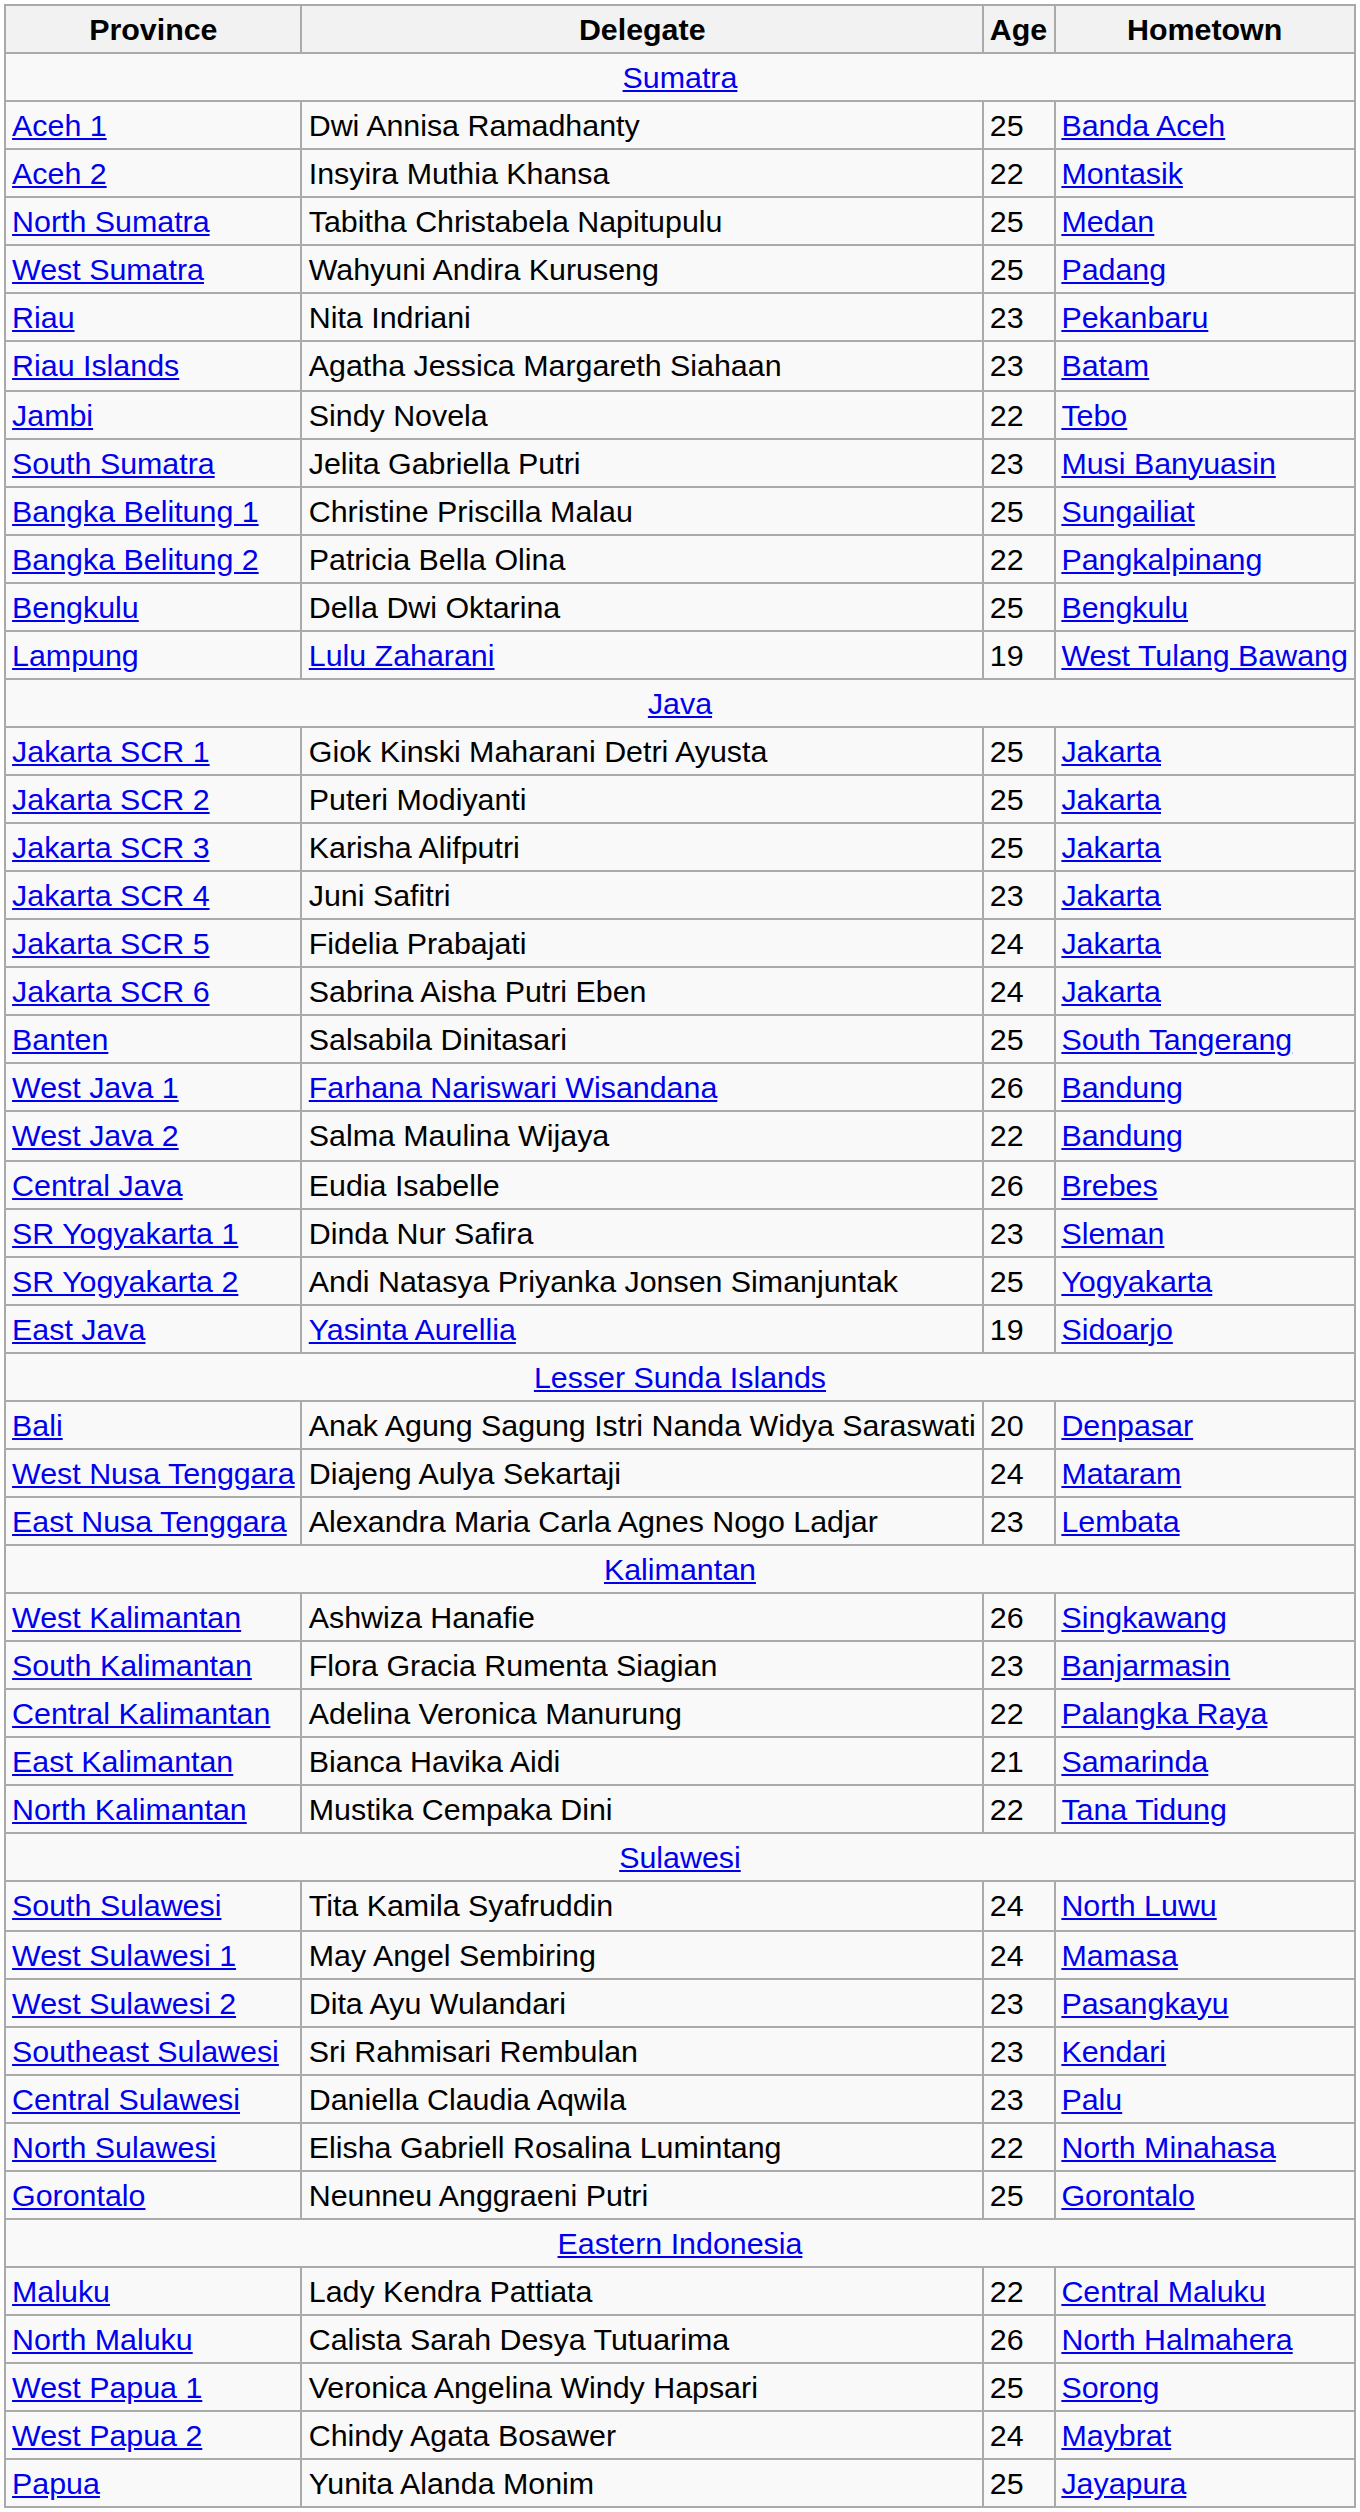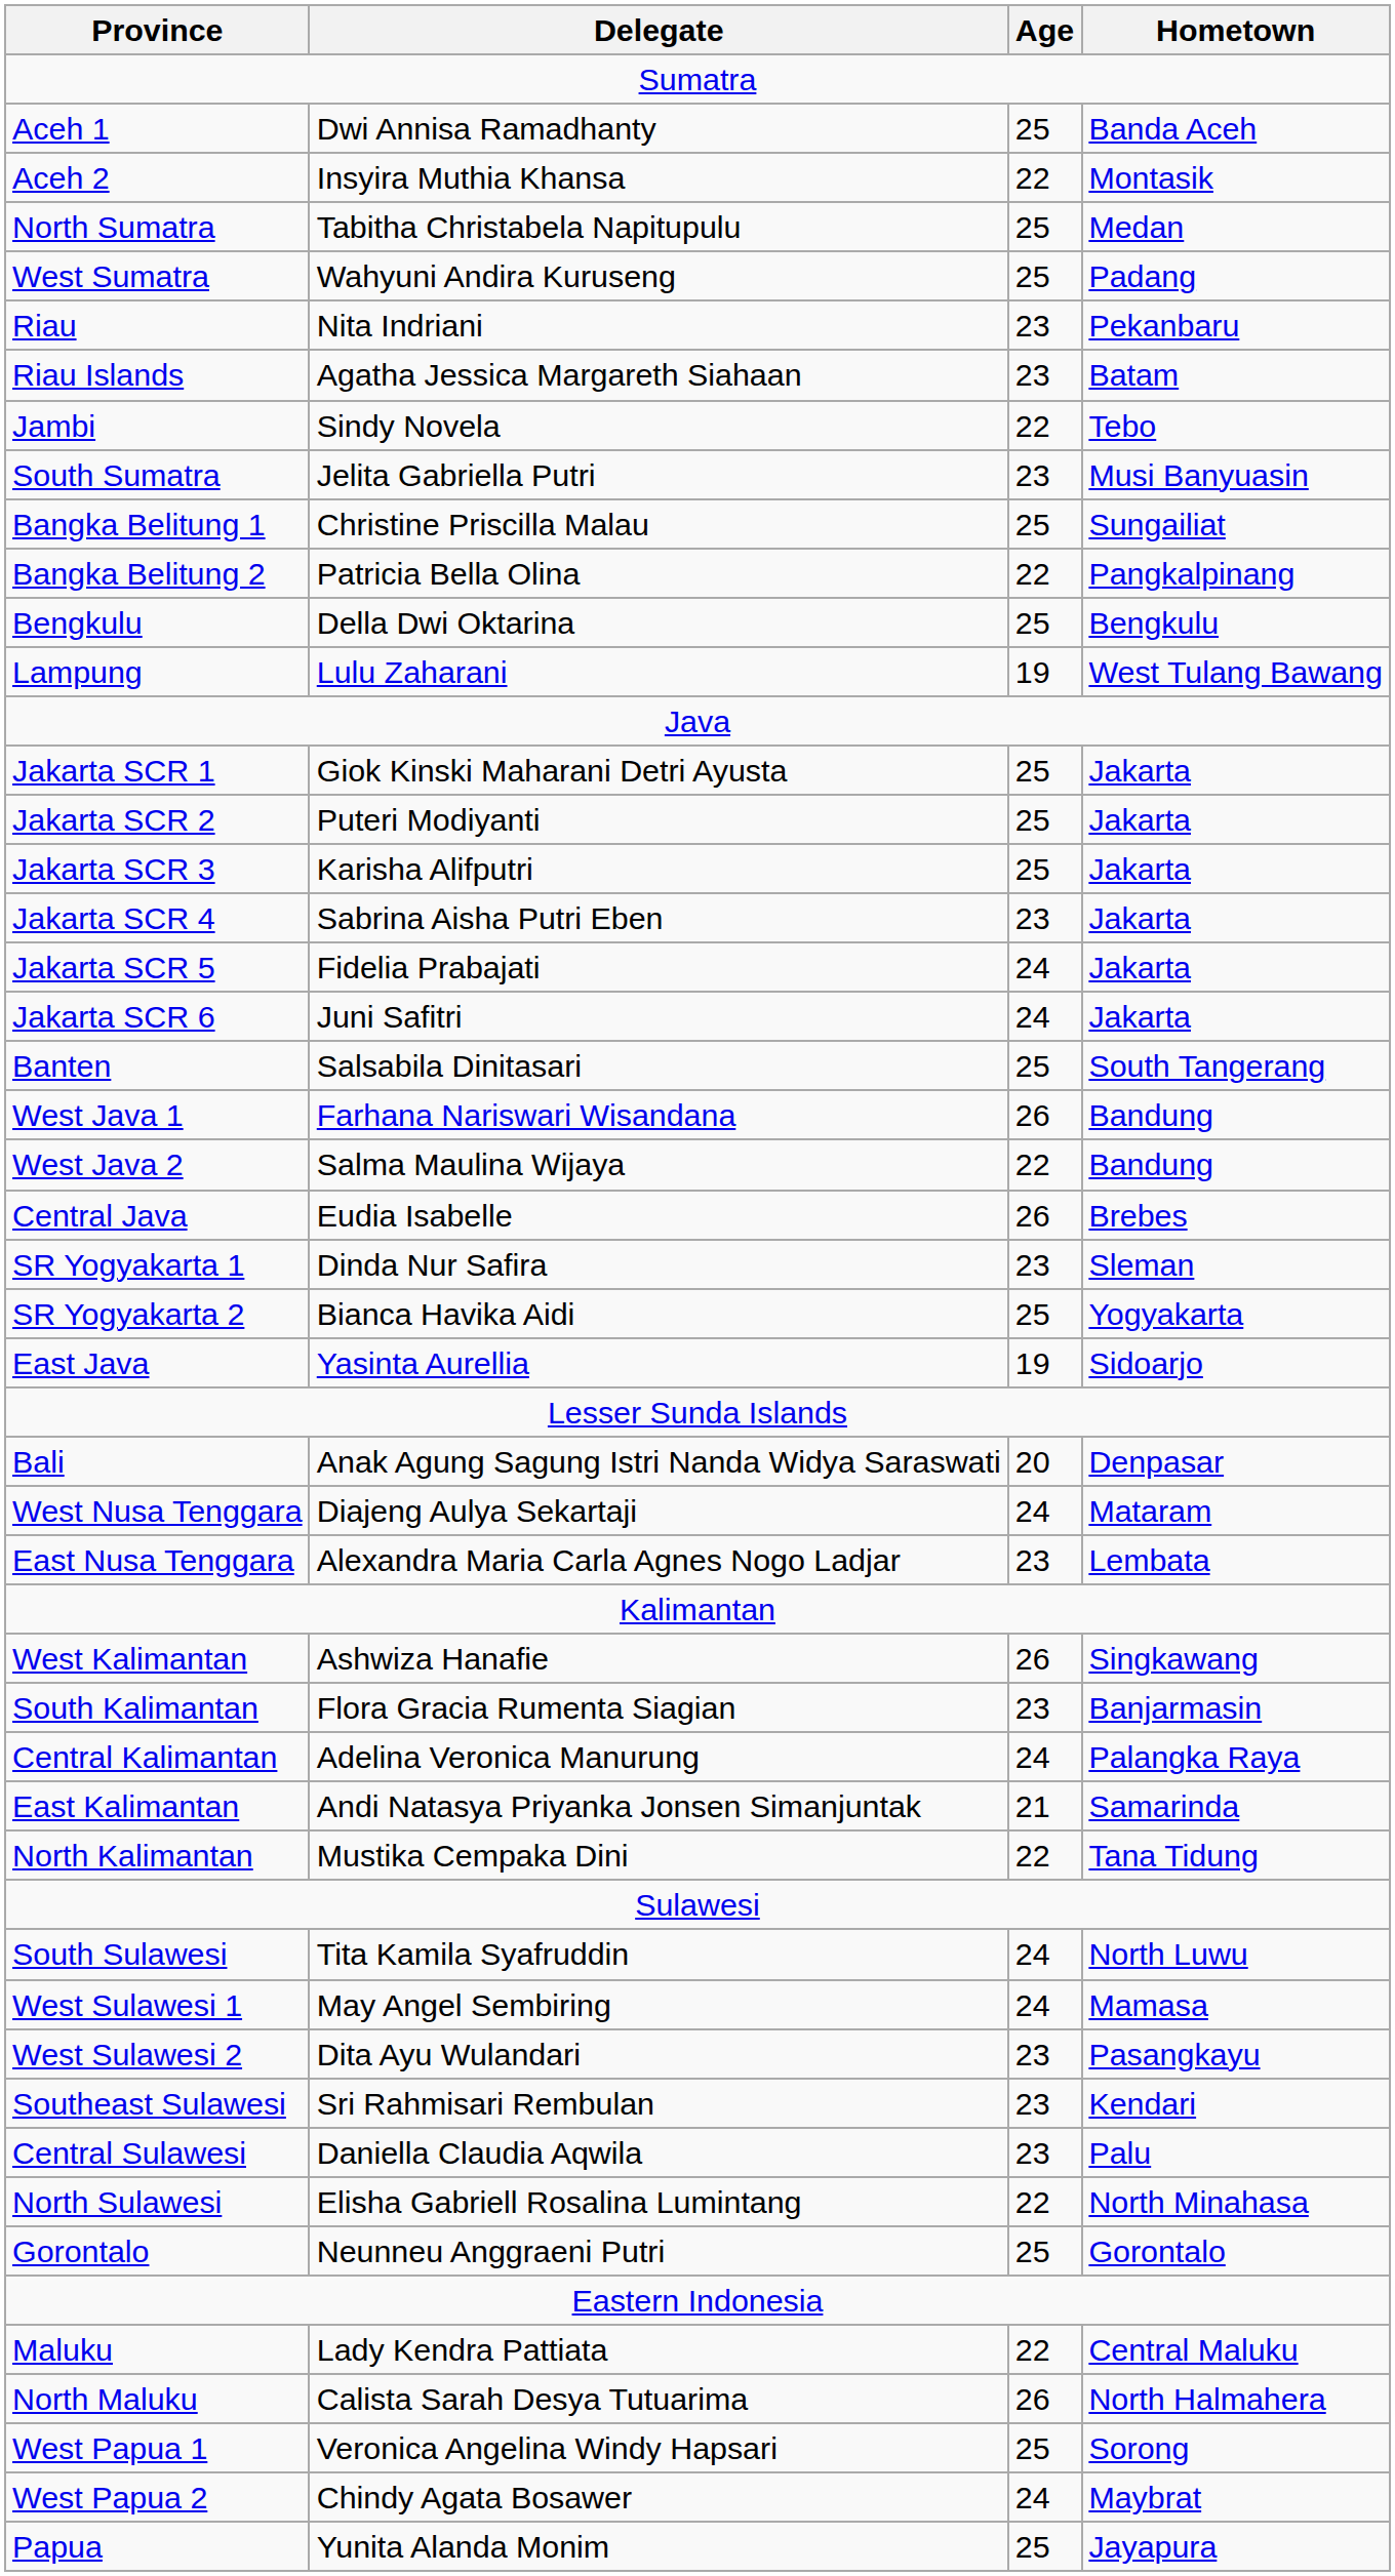Jakarta SCR 4 | Delegate: Juni Safitri -> Sabrina Aisha Putri Eben
Jakarta SCR 6 | Delegate: Sabrina Aisha Putri Eben -> Juni Safitri
SR Yogyakarta 2 | Delegate: Andi Natasya Priyanka Jonsen Simanjuntak -> Bianca Havika Aidi
Central Kalimantan | Age: 22 -> 24
East Kalimantan | Delegate: Bianca Havika Aidi -> Andi Natasya Priyanka Jonsen Simanjuntak
